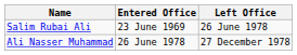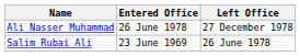rows swapped: Salim Rubai Ali <-> Ali Nasser Muhammad
